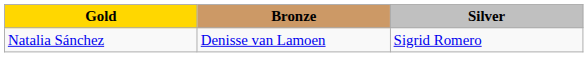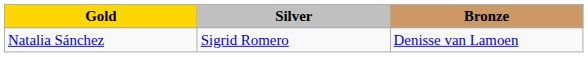columns swapped: Silver <-> Bronze
